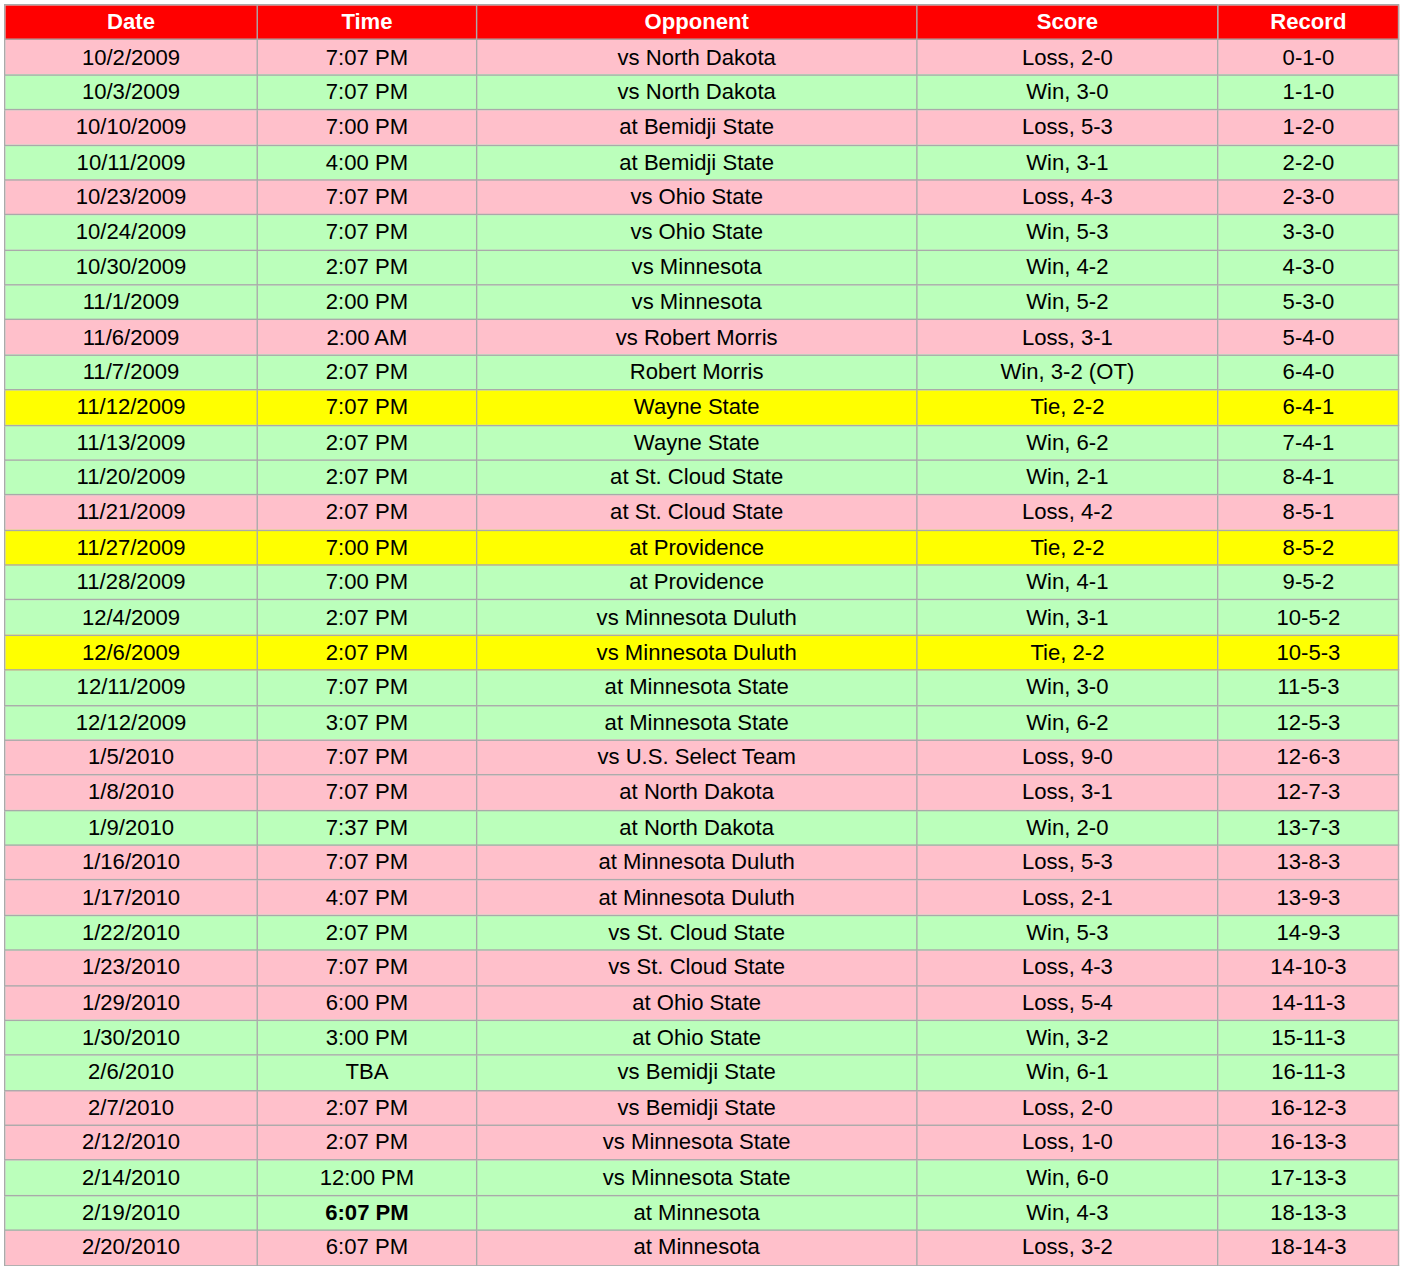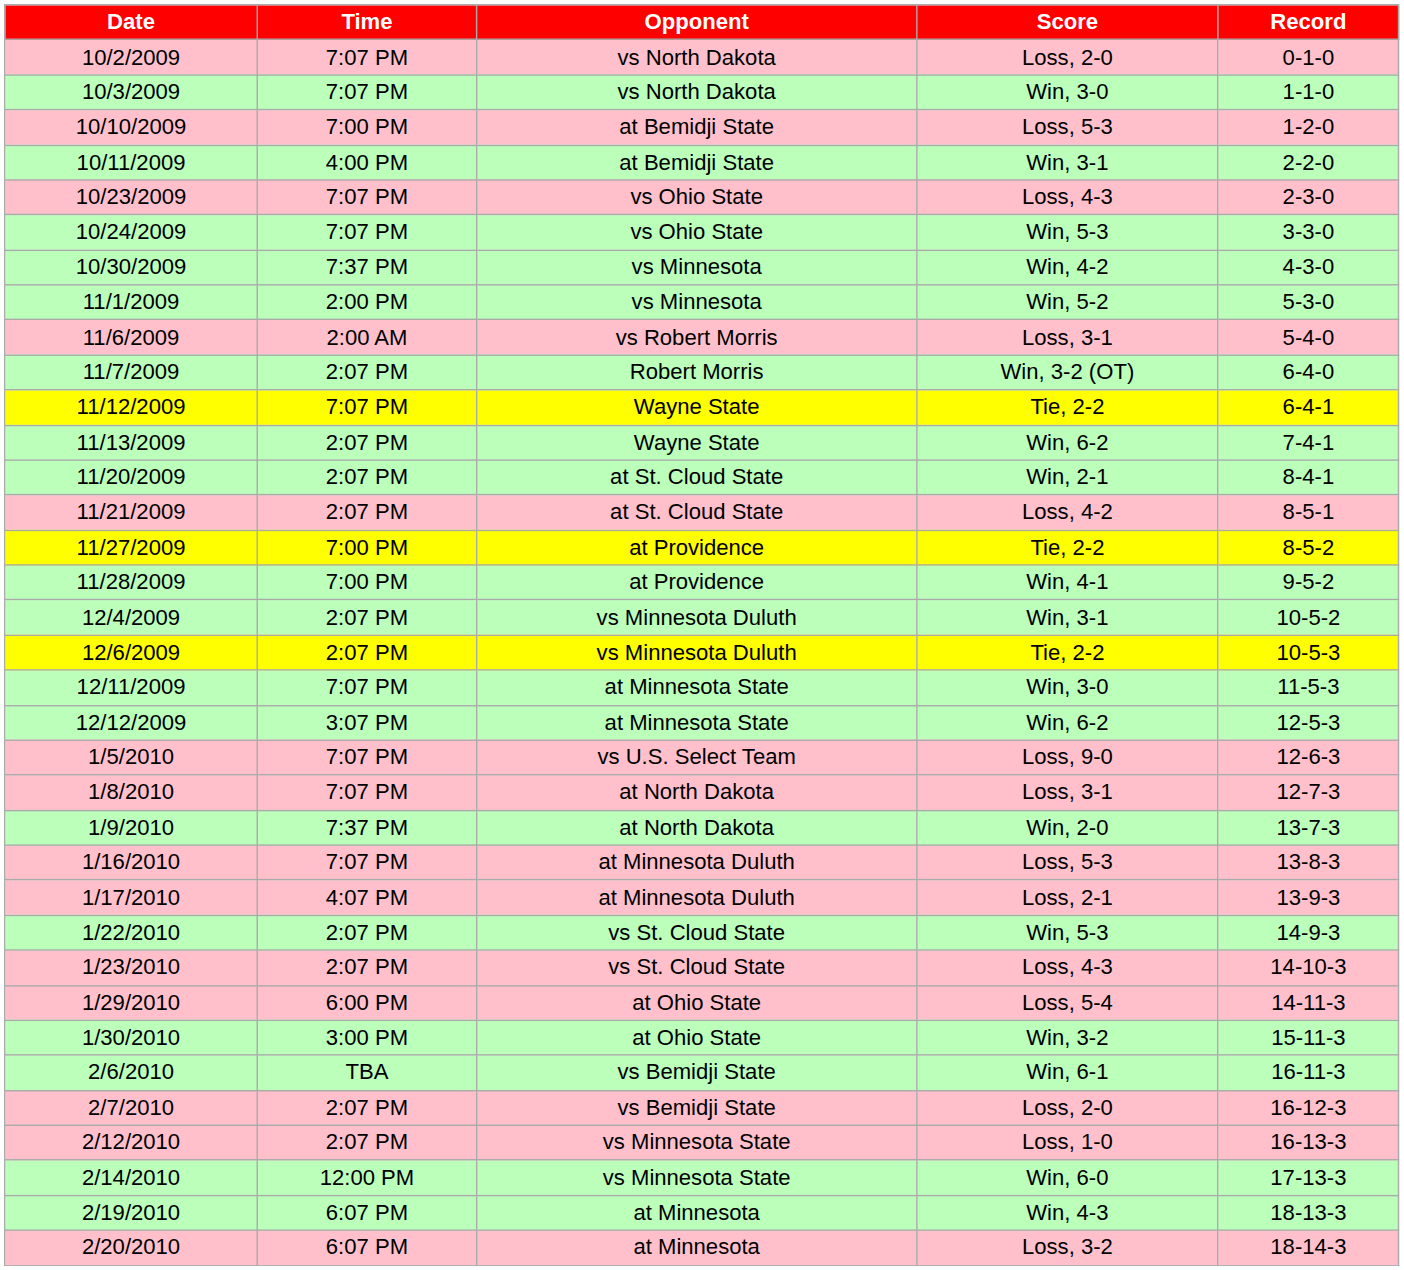10/30/2009 | Time: 2:07 PM -> 7:37 PM
1/23/2010 | Time: 7:07 PM -> 2:07 PM
2/19/2010 | Time: bold -> normal
